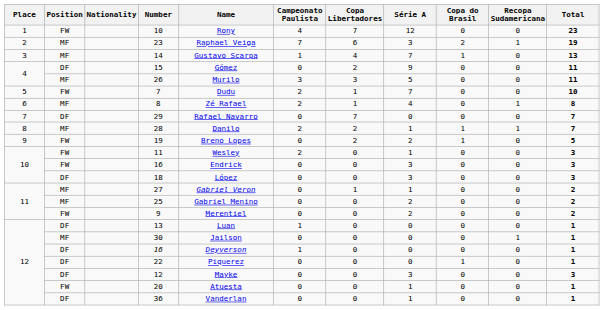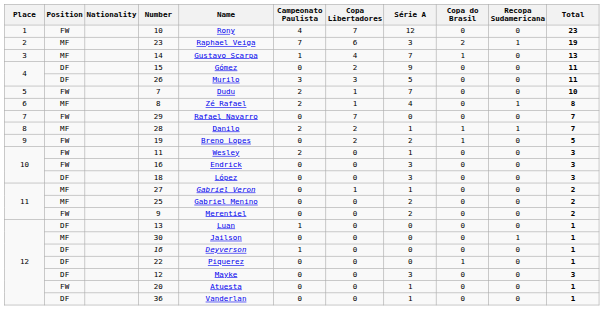26 | Position: MF -> DF
29 | Position: DF -> FW
